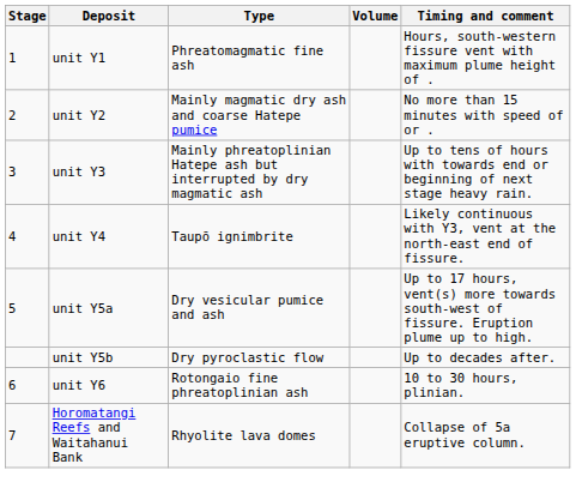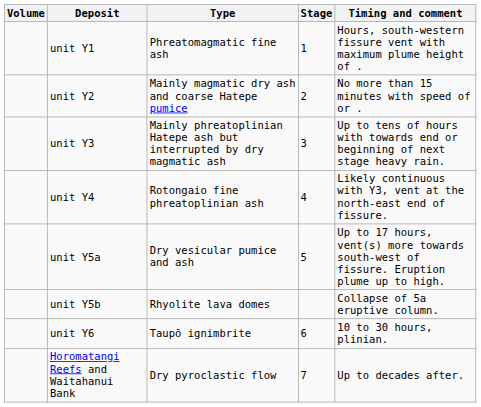columns swapped: Stage <-> Volume
unit Y4 | Type: Taupō ignimbrite -> Rotongaio fine phreatoplinian ash
unit Y5b | Type: Dry pyroclastic flow -> Rhyolite lava domes
unit Y5b | Timing and comment: Up to decades after. -> Collapse of 5a eruptive column.
unit Y6 | Type: Rotongaio fine phreatoplinian ash -> Taupō ignimbrite
Horomatangi Reefs and Waitahanui Bank | Type: Rhyolite lava domes -> Dry pyroclastic flow
Horomatangi Reefs and Waitahanui Bank | Timing and comment: Collapse of 5a eruptive column. -> Up to decades after.
